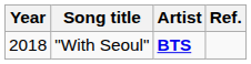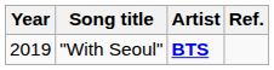"With Seoul" | Year: 2018 -> 2019
